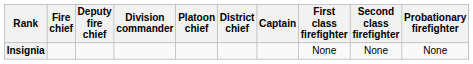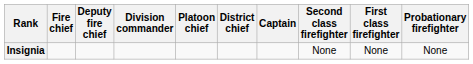columns swapped: First class firefighter <-> Second class firefighter
